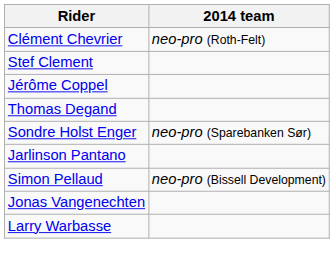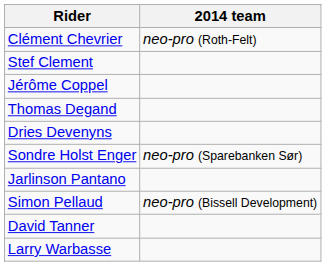+ row: Dries Devenyns
+ row: David Tanner
- row: Jonas Vangenechten
